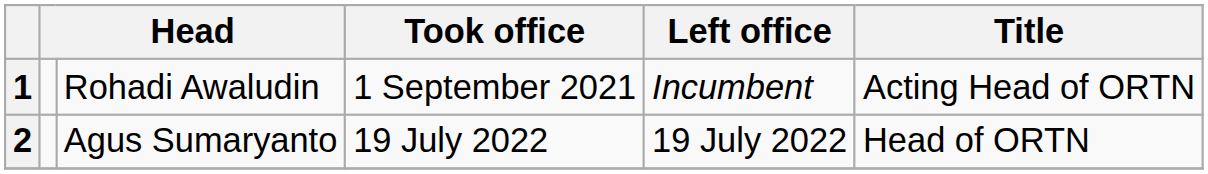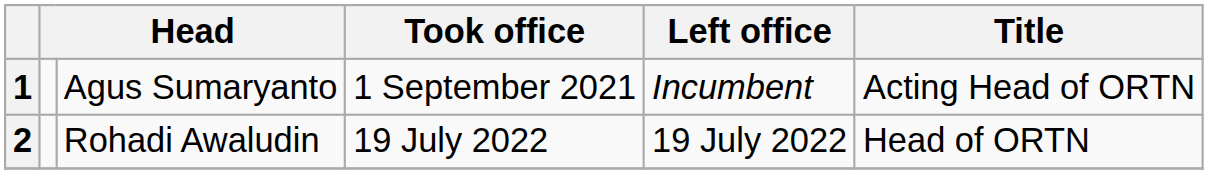1 | column 3: Rohadi Awaludin -> Agus Sumaryanto
2 | column 3: Agus Sumaryanto -> Rohadi Awaludin
